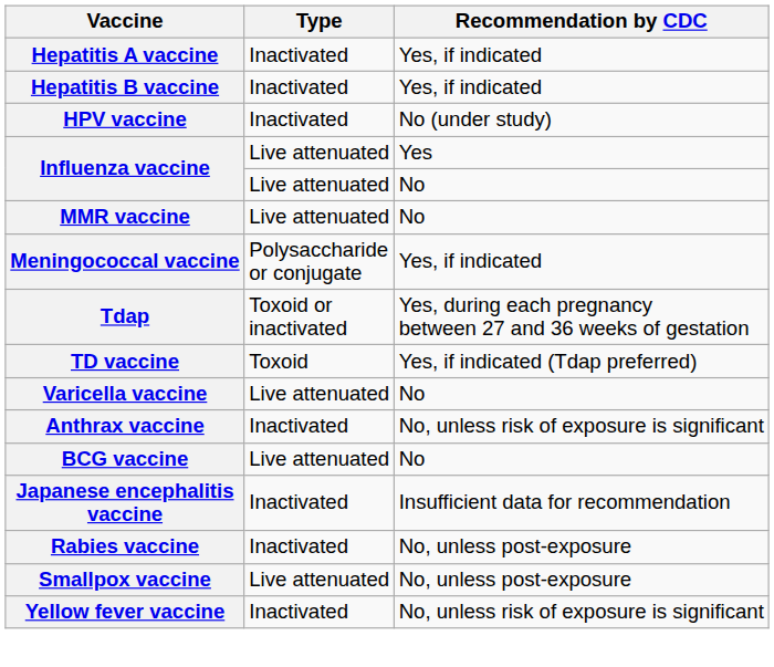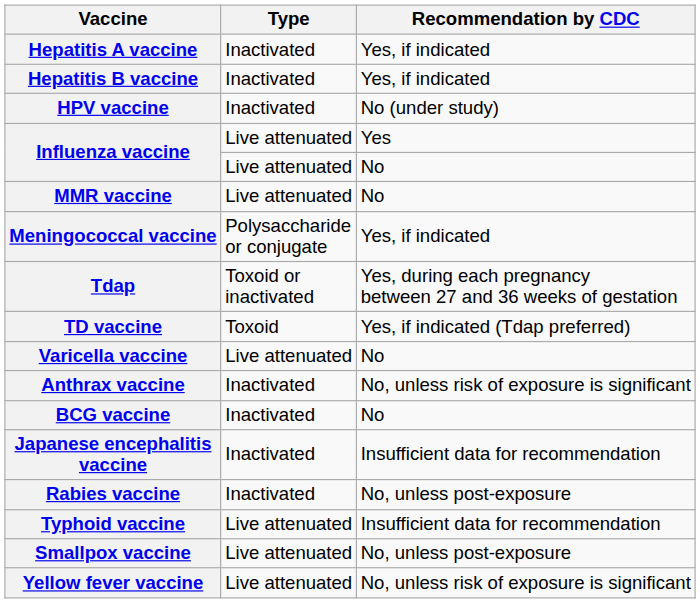BCG vaccine | Type: Live attenuated -> Inactivated
+ row: Typhoid vaccine | Live attenuated | Insufficient data for recommendation
Yellow fever vaccine | Type: Inactivated -> Live attenuated
